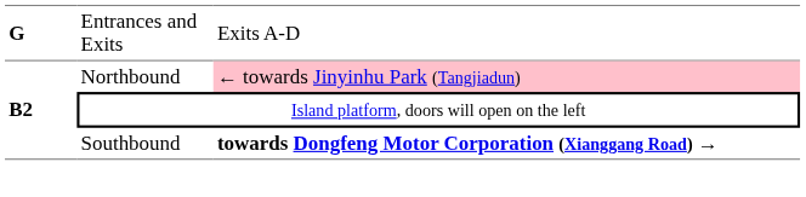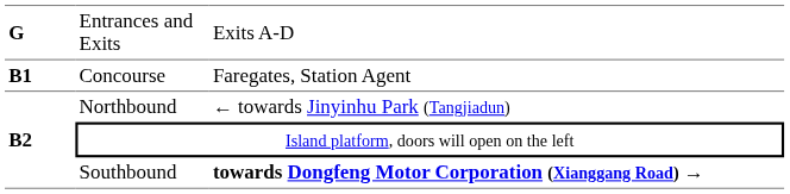+ row: B1 | Concourse | Faregates, Station Agent
Northbound | column 3: pink background -> no background
